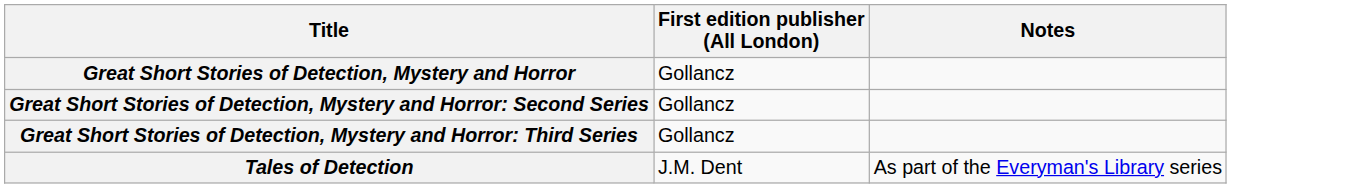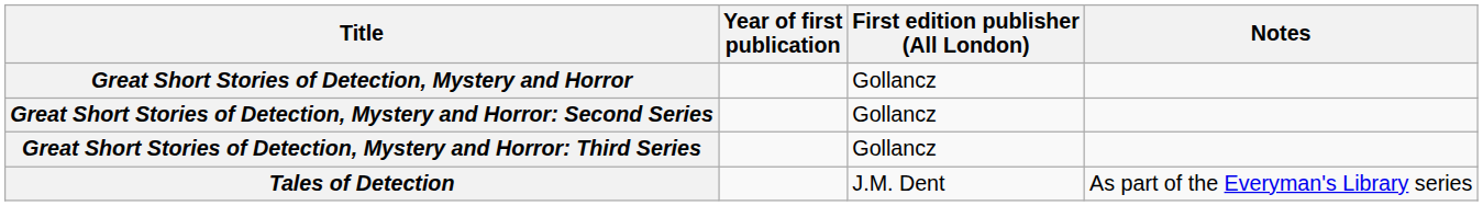+ column: Year of first publication
